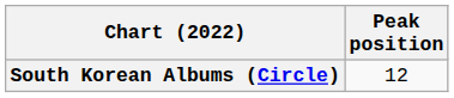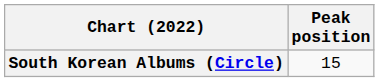South Korean Albums (Circle) | Peak position: 12 -> 15
